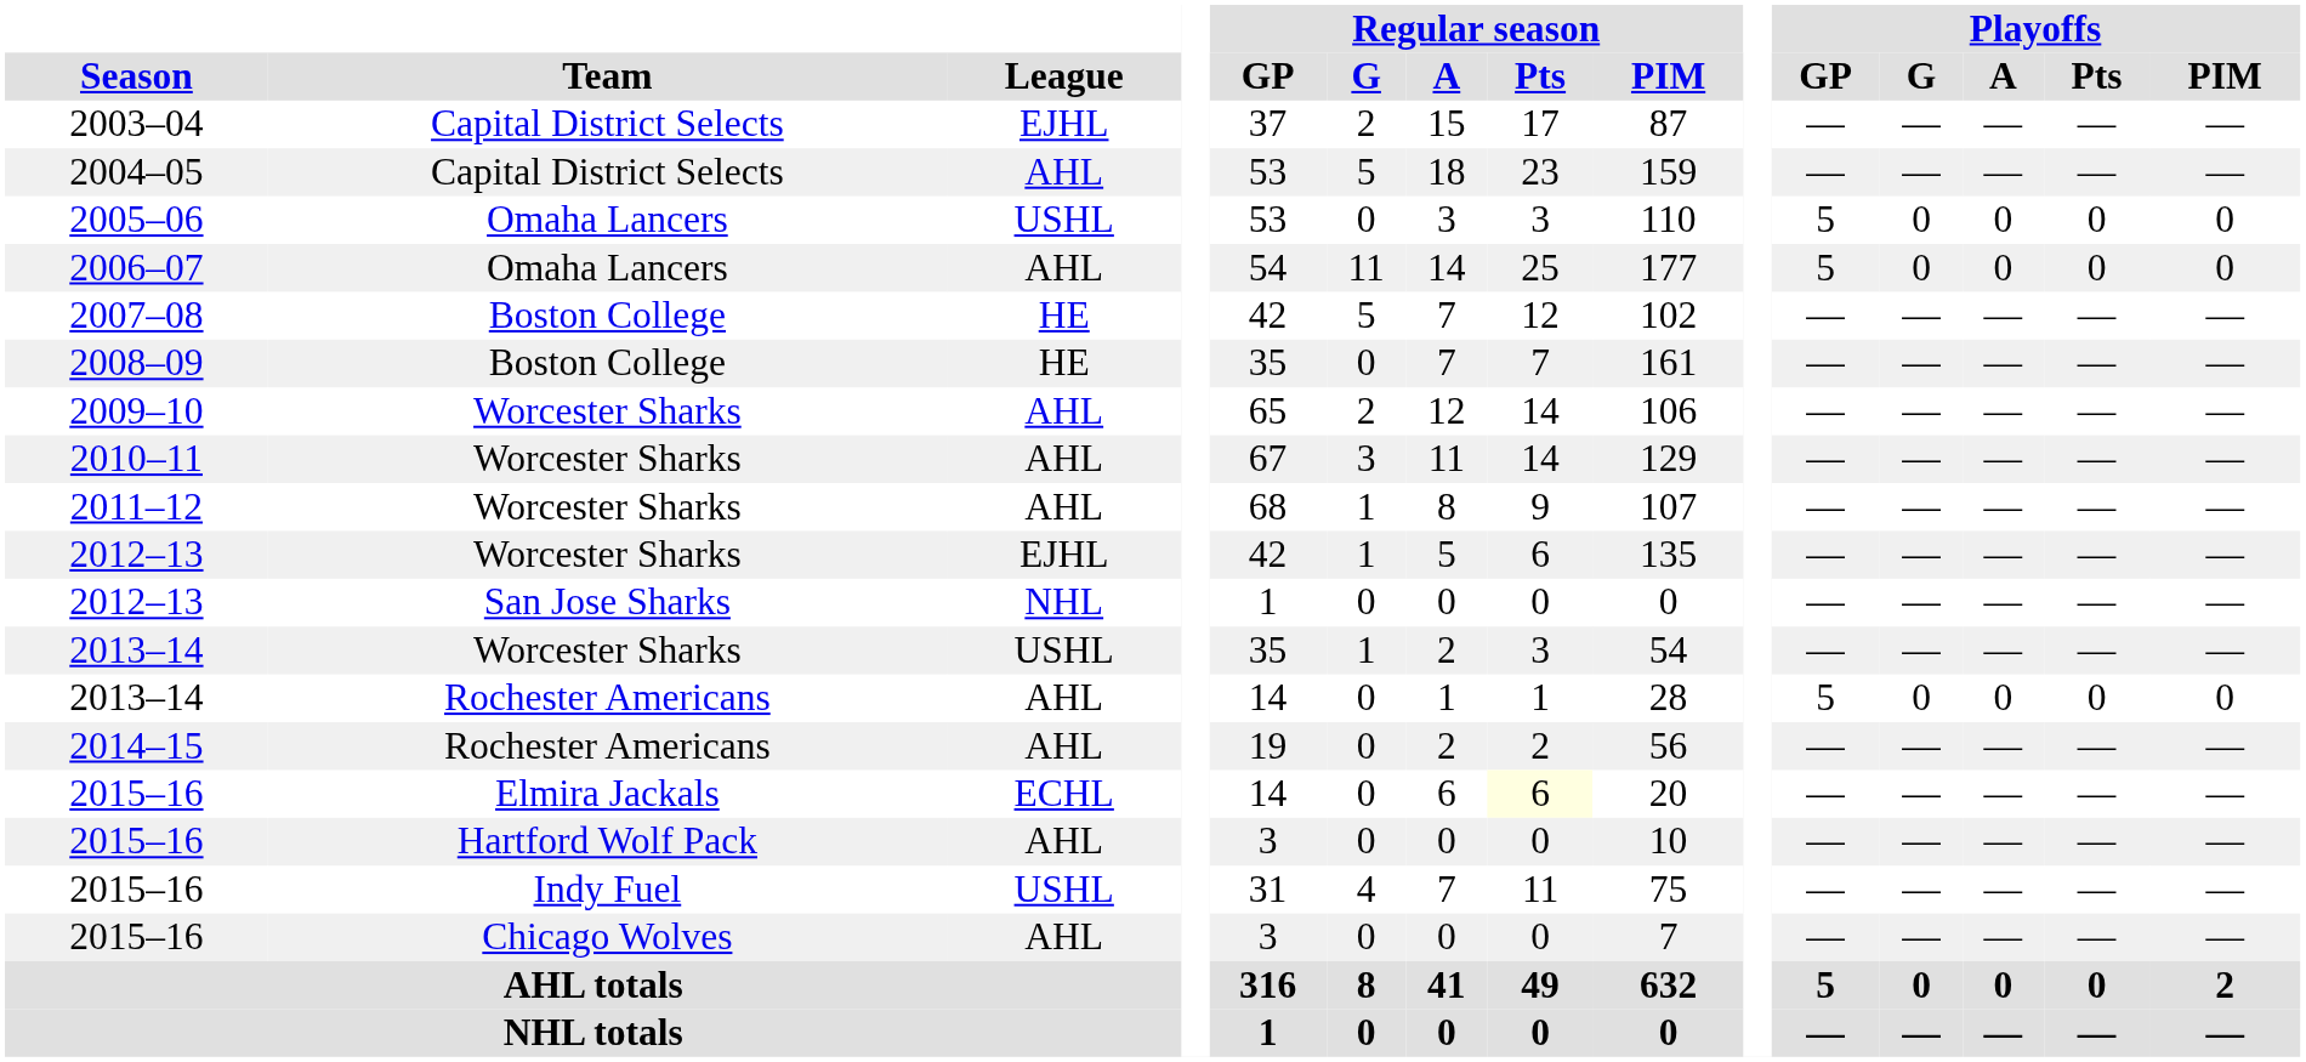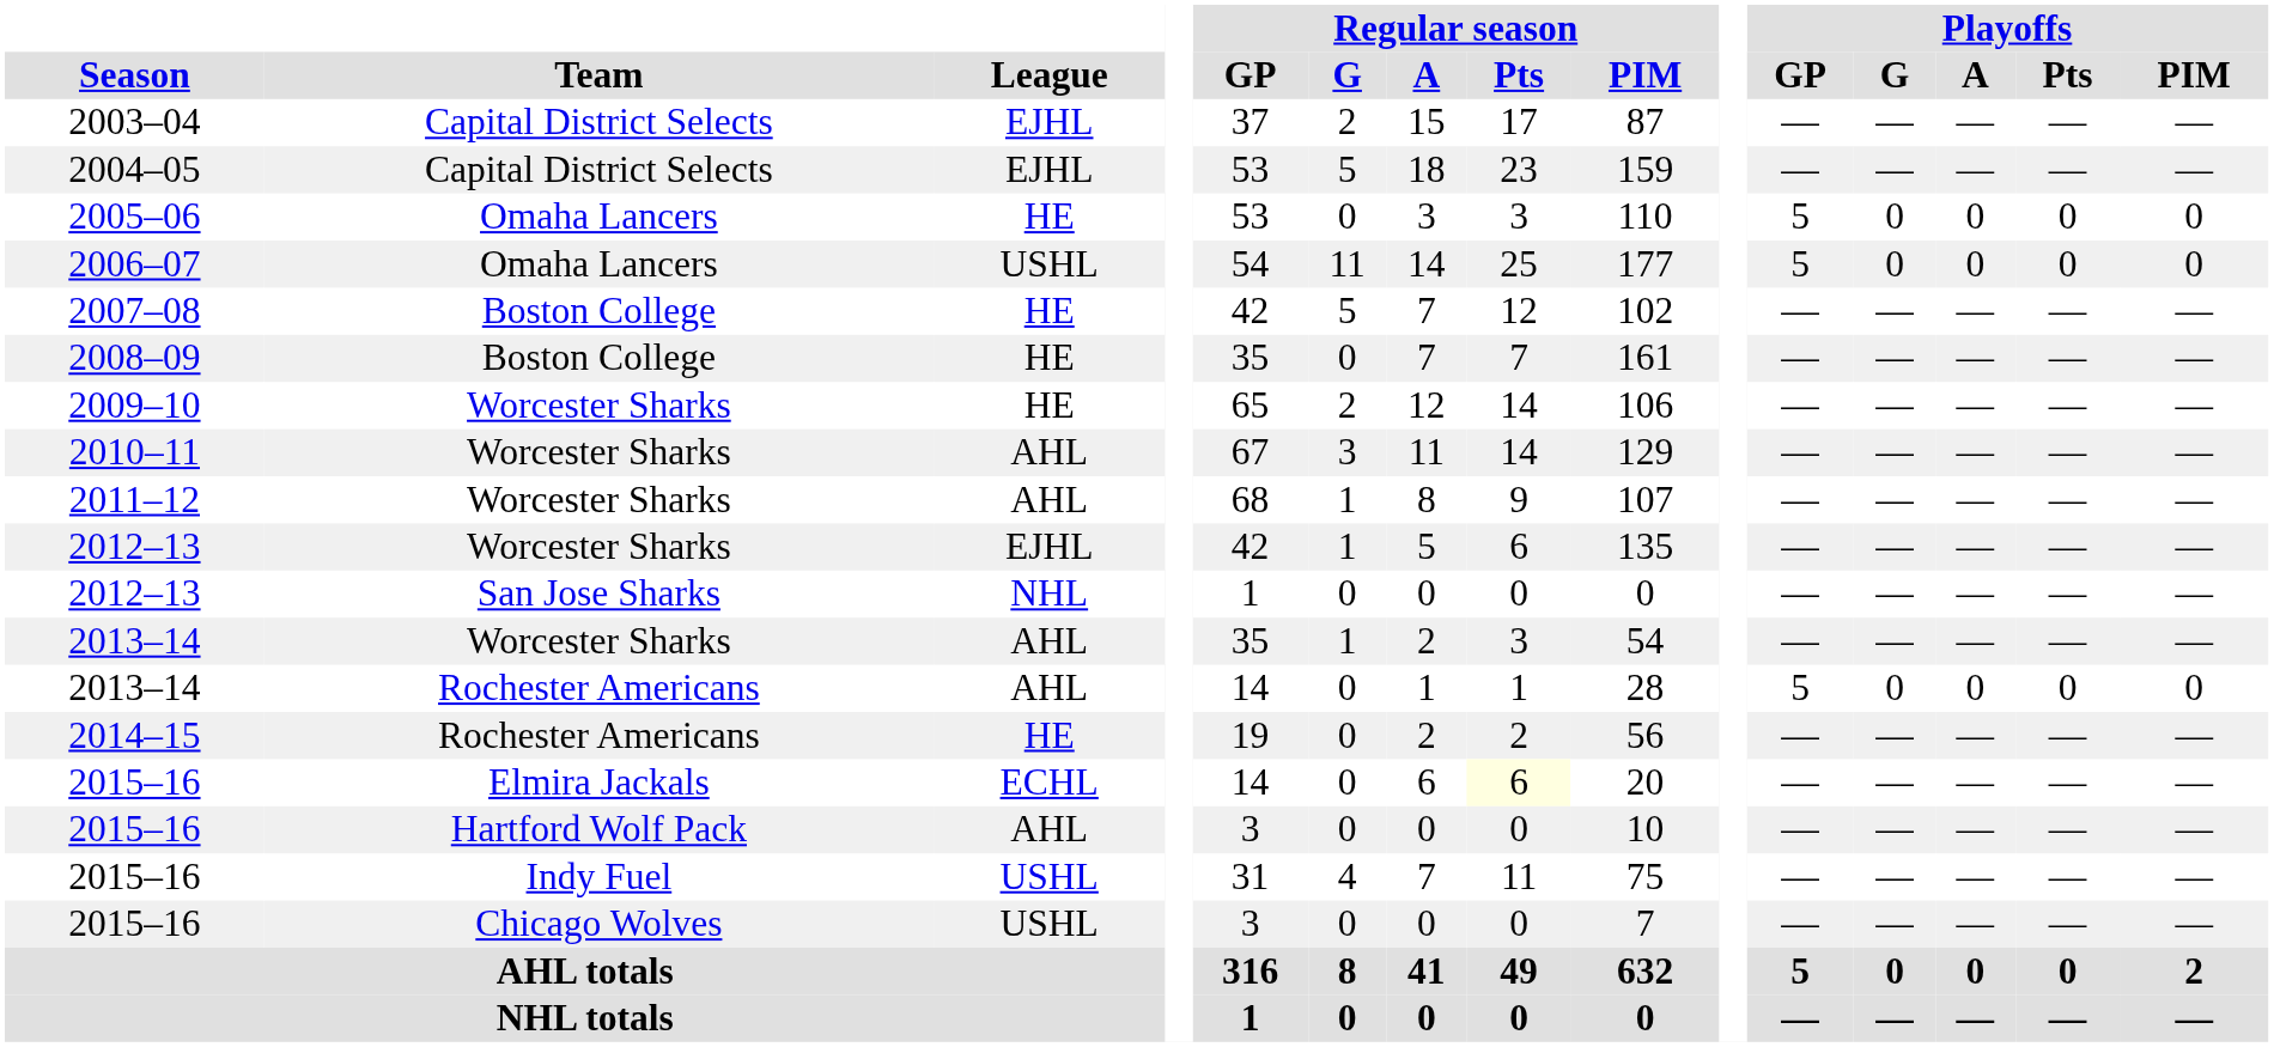2004–05 | League: AHL -> EJHL
2005–06 | League: USHL -> HE
2006–07 | League: AHL -> USHL
2009–10 | League: AHL -> HE
2013–14 / Worcester Sharks | League: USHL -> AHL
2014–15 | League: AHL -> HE
2015–16 / Chicago Wolves | League: AHL -> USHL
